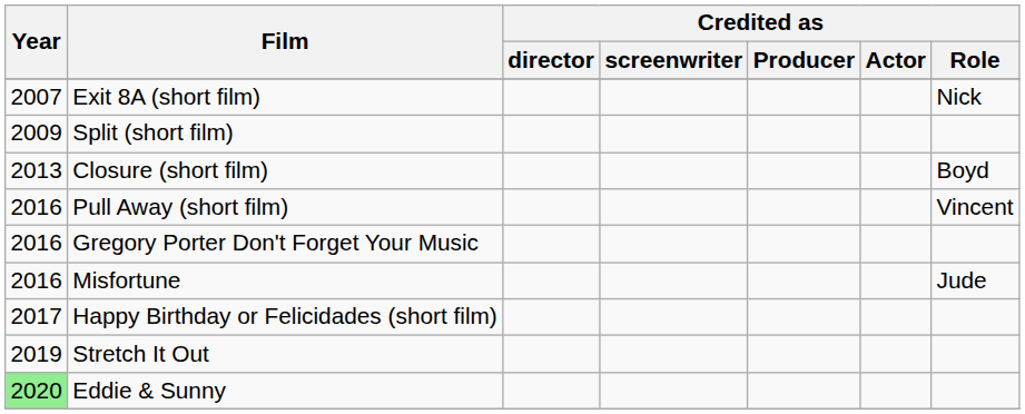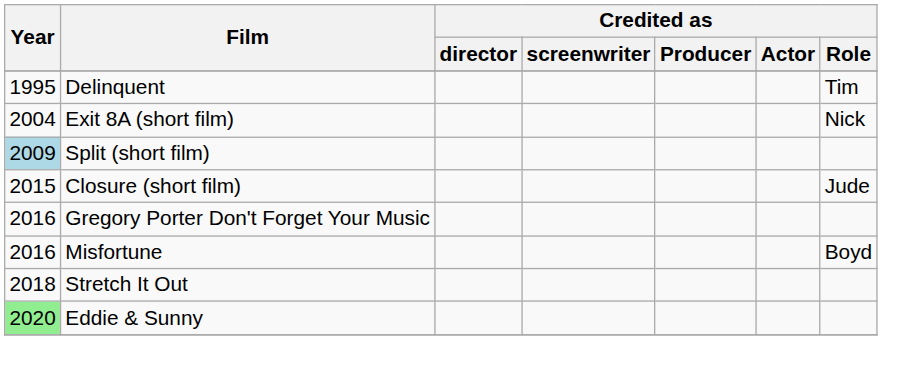+ row: 1995 | Delinquent | Tim
Exit 8A (short film) | Year: 2007 -> 2004
Split (short film) | Year: no background -> lightblue background
Closure (short film) | Year: 2013 -> 2015
Closure (short film) | Credited as / Role: Boyd -> Jude
- row: 2016 | Pull Away (short film) | Vincent
Misfortune | Credited as / Role: Jude -> Boyd
- row: 2017 | Happy Birthday or Felicidades (short film)
Stretch It Out | Year: 2019 -> 2018
